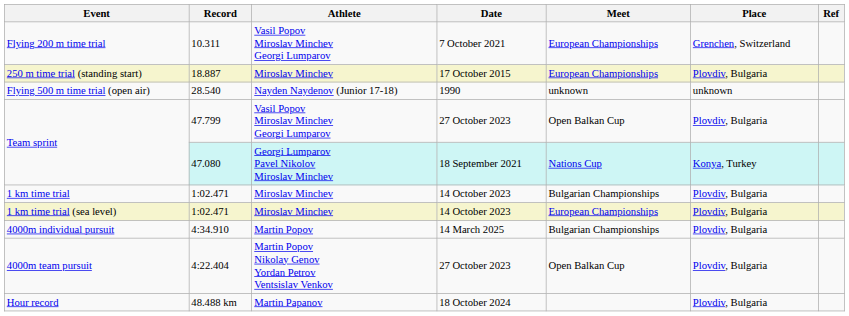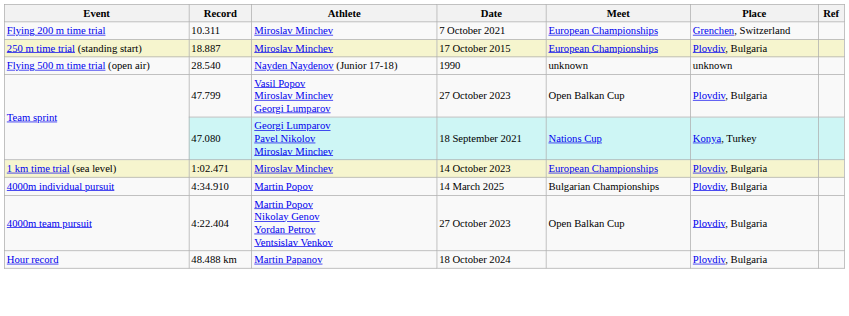Flying 200 m time trial | Athlete: Vasil Popov Miroslav Minchev Georgi Lumparov -> Miroslav Minchev
- row: 1 km time trial | 1:02.471 | Miroslav Minchev | 14 October 2023 | Bulgarian Championships | Plovdiv, Bulgaria
